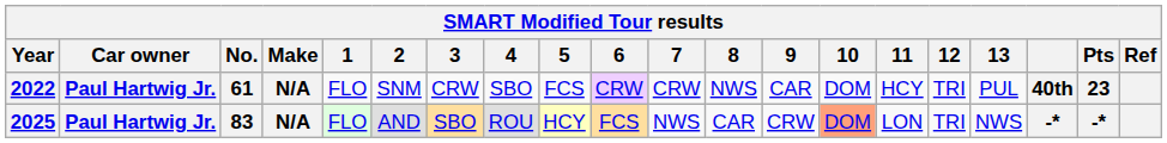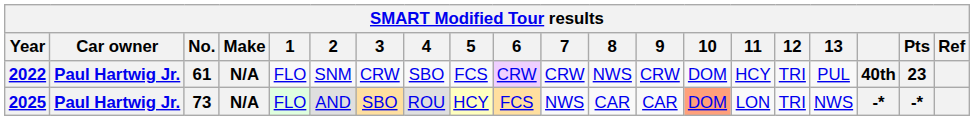2022 | 9: CAR -> CRW
2025 | No.: 83 -> 73
2025 | 9: CRW -> CAR
